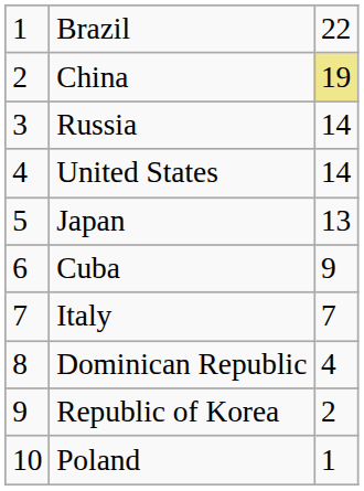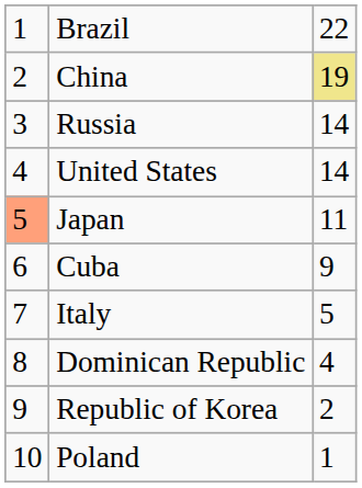Japan | column 1: no background -> lightsalmon background
Japan | column 3: 13 -> 11
Italy | column 3: 7 -> 5
